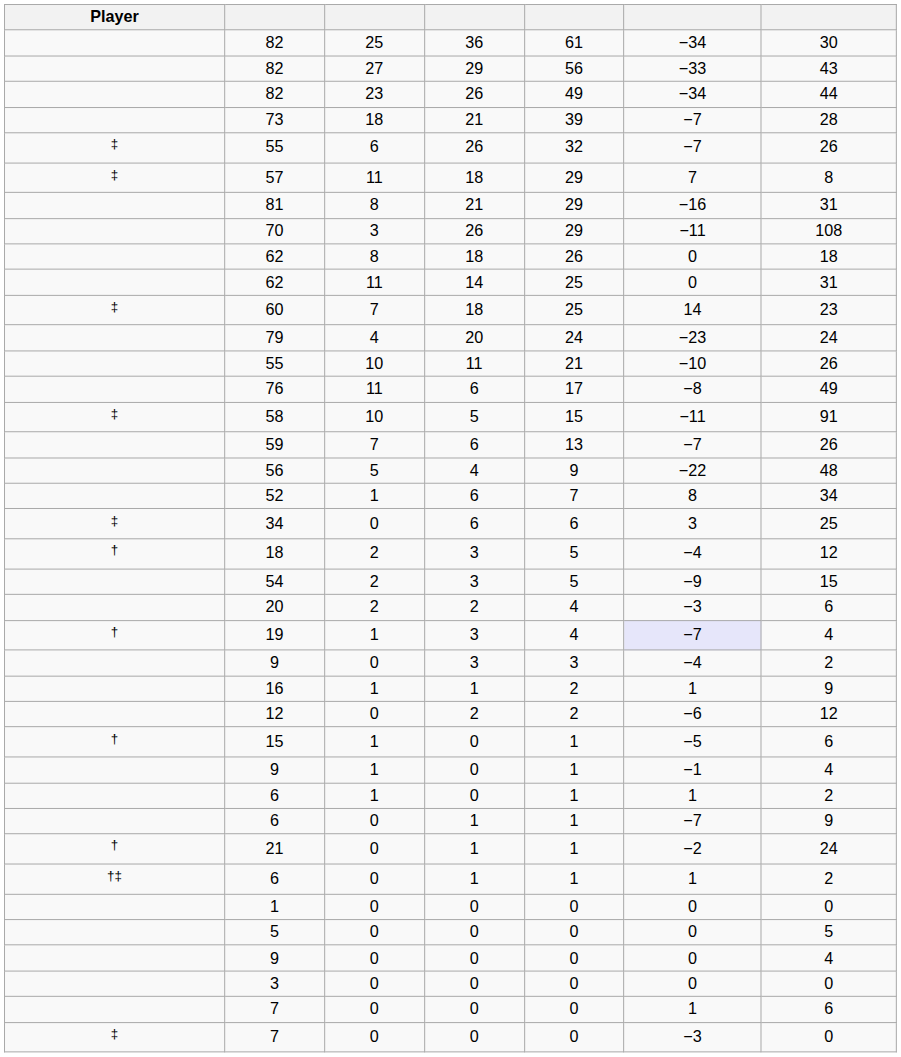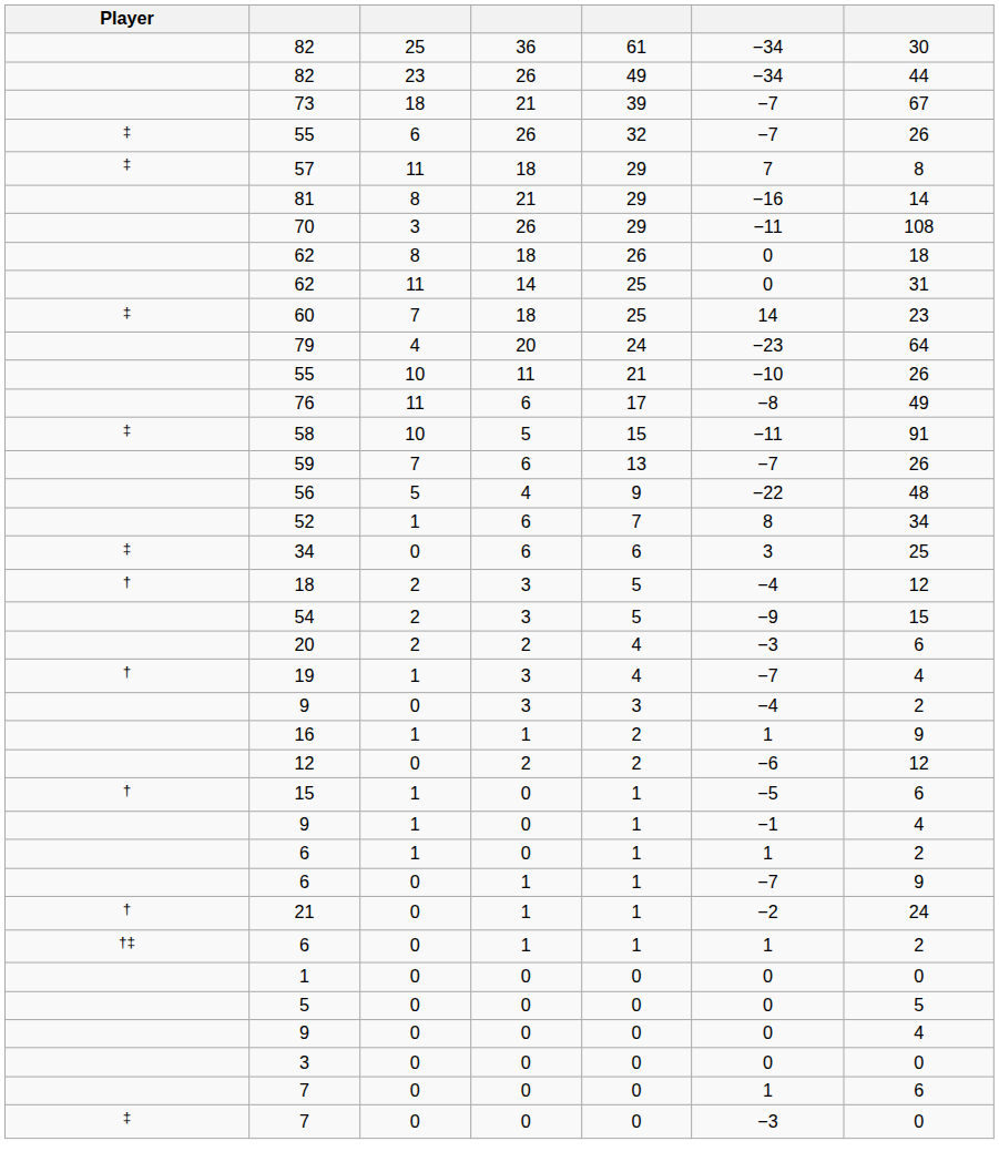- row: 82 | 27 | 29 | 56 | −33 | 43
73 | column 7: 28 -> 67
81 | column 7: 31 -> 14
79 | column 7: 24 -> 64
19 | column 6: lavender background -> no background
